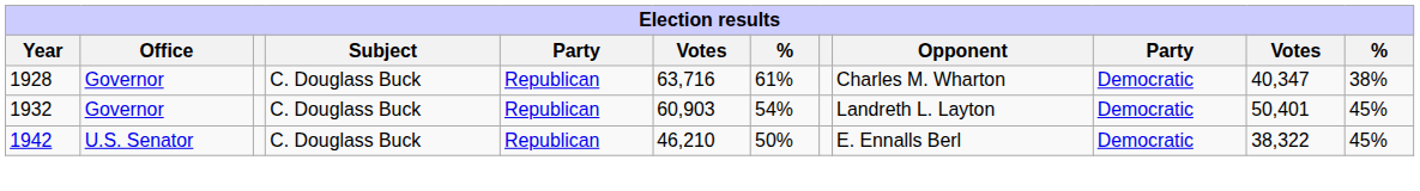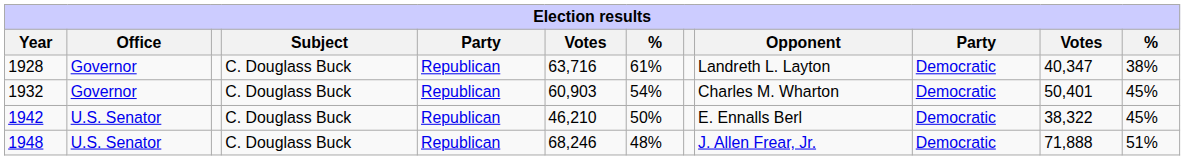1928 | Opponent: Charles M. Wharton -> Landreth L. Layton
1932 | Opponent: Landreth L. Layton -> Charles M. Wharton
+ row: 1948 | U.S. Senator | C. Douglass Buck | Republican | 68,246 | 48% | J. Allen Frear, Jr. | Democratic | 71,888 | 51%
